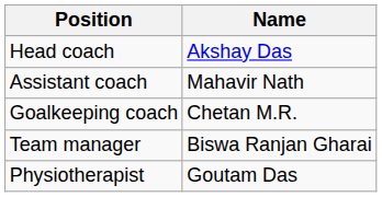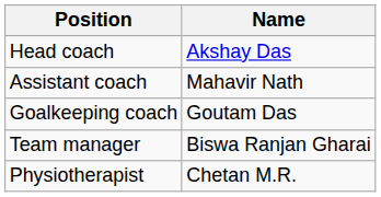Goalkeeping coach | Name: Chetan M.R. -> Goutam Das
Physiotherapist | Name: Goutam Das -> Chetan M.R.
